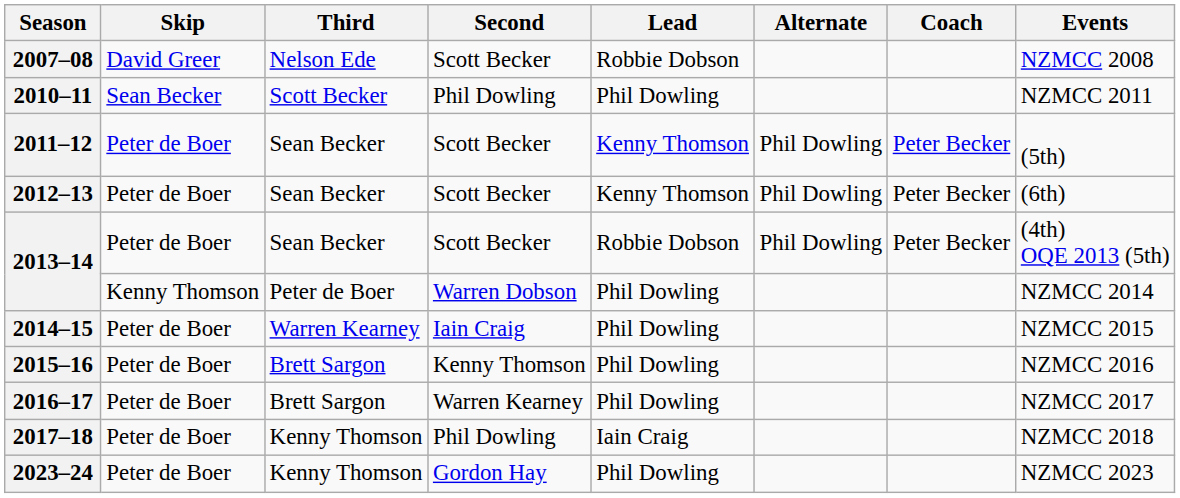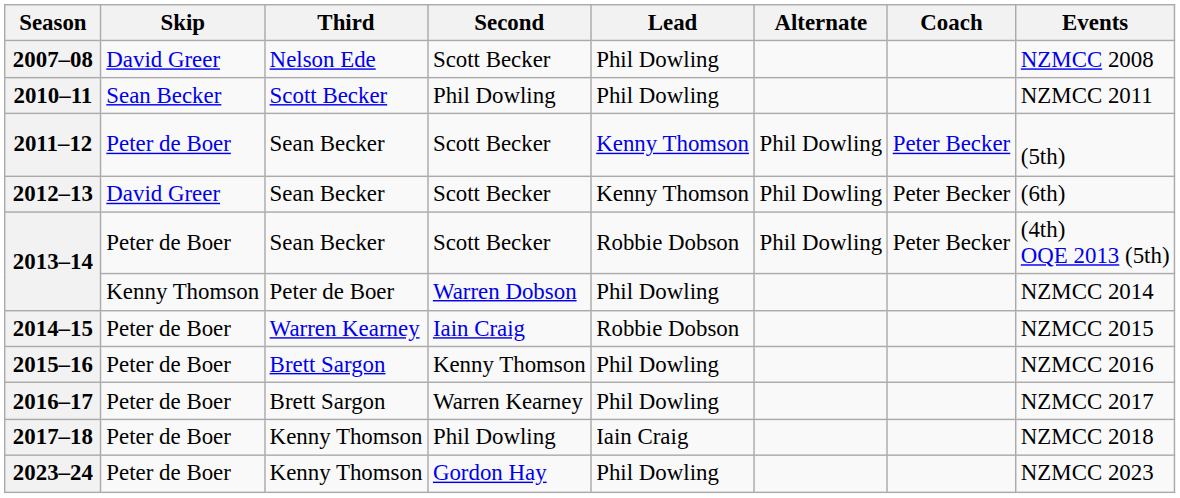2007–08 | Lead: Robbie Dobson -> Phil Dowling
2012–13 | Skip: Peter de Boer -> David Greer
2014–15 | Lead: Phil Dowling -> Robbie Dobson
